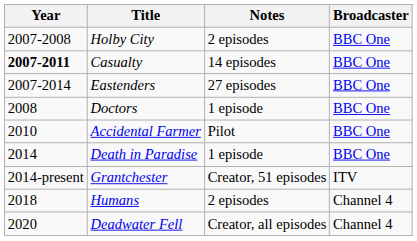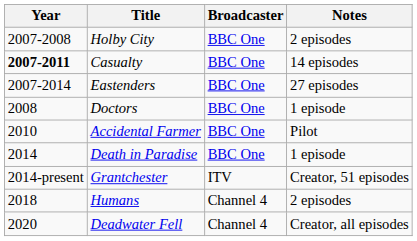columns swapped: Notes <-> Broadcaster
